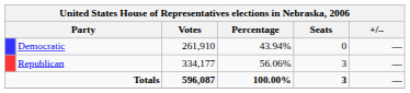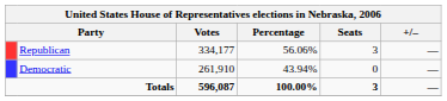rows swapped: Republican <-> Democratic
